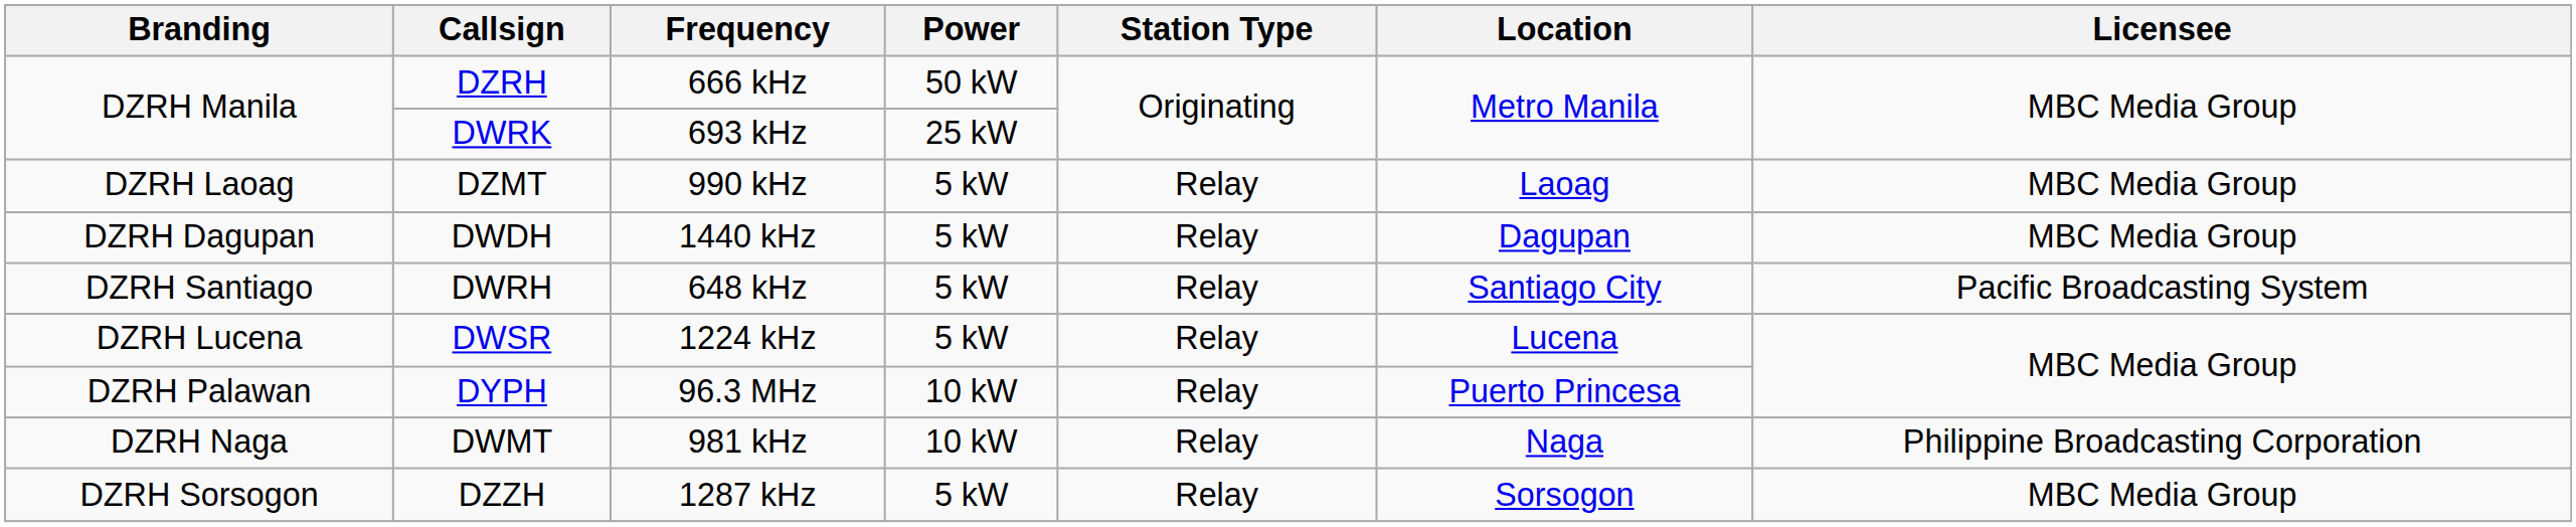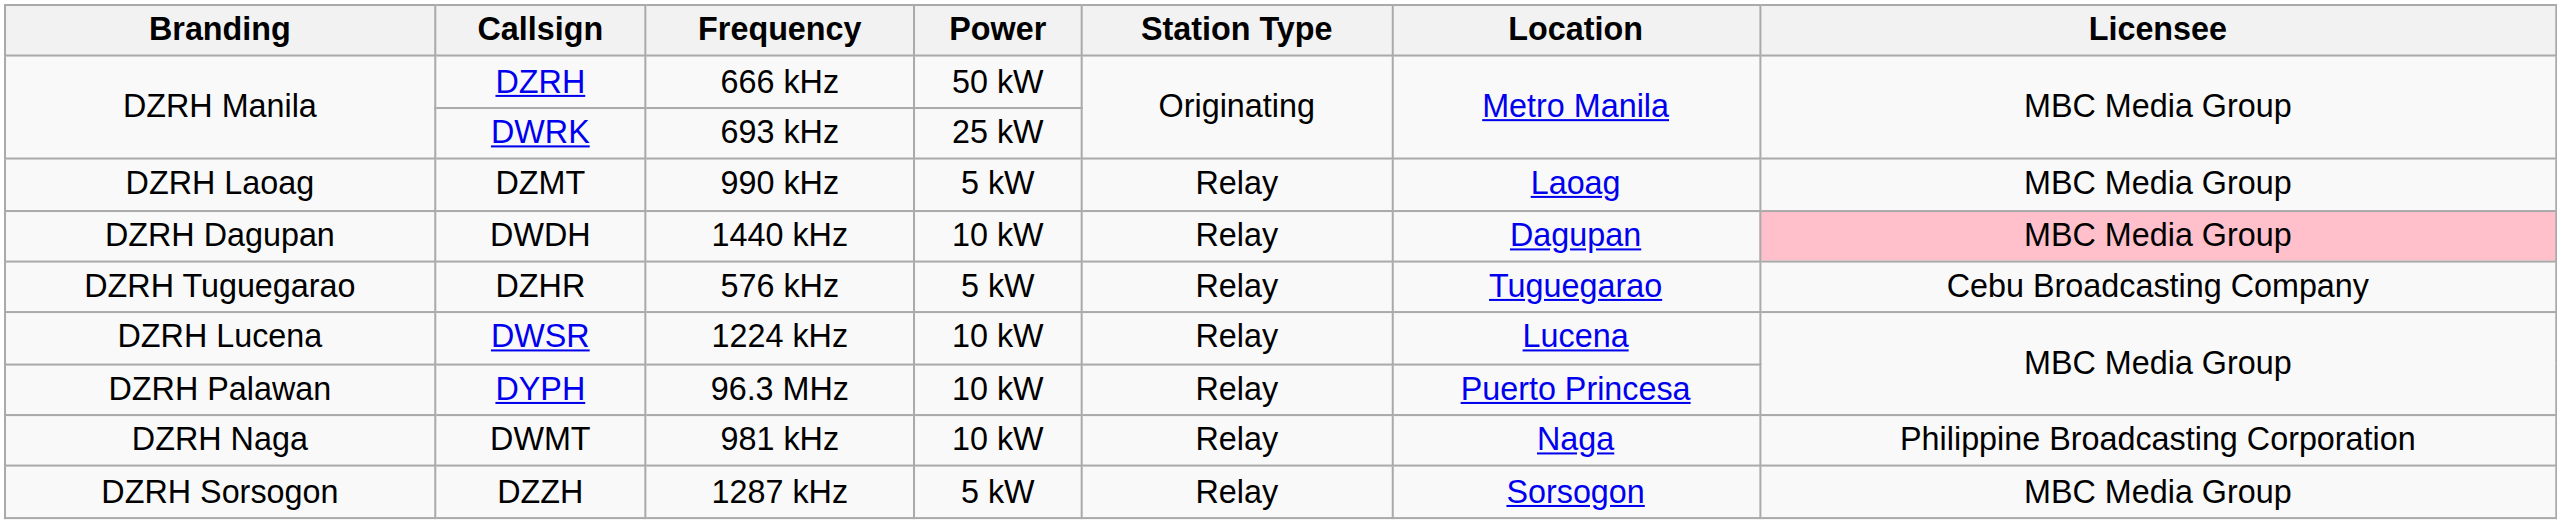DWDH | Power: 5 kW -> 10 kW
DWDH | Licensee: no background -> pink background
+ row: DZRH Tuguegarao | DZHR | 576 kHz | 5 kW | Relay | Tuguegarao | Cebu Broadcasting Company
- row: DZRH Santiago | DWRH | 648 kHz | 5 kW | Relay | Santiago City | Pacific Broadcasting System
DWSR | Power: 5 kW -> 10 kW
